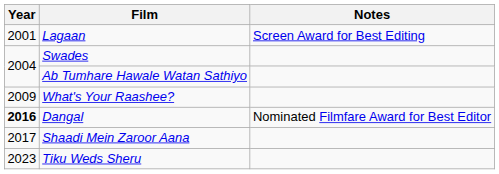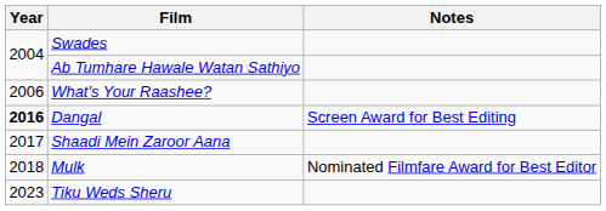- row: 2001 | Lagaan | Screen Award for Best Editing
What's Your Raashee? | Year: 2009 -> 2006
Dangal | Notes: Nominated Filmfare Award for Best Editor -> Screen Award for Best Editing
+ row: 2018 | Mulk | Nominated Filmfare Award for Best Editor
